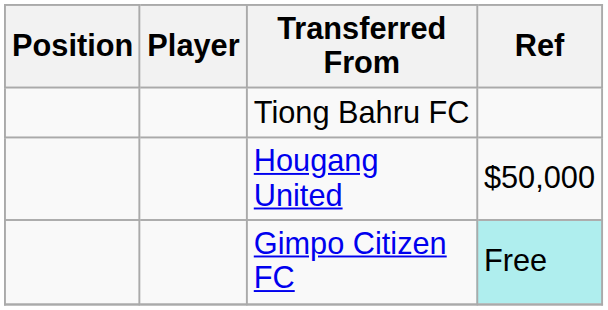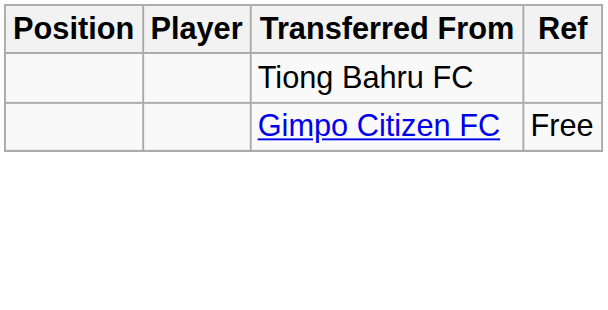- row: Hougang United | $50,000
Gimpo Citizen FC | Ref: paleturquoise background -> no background
